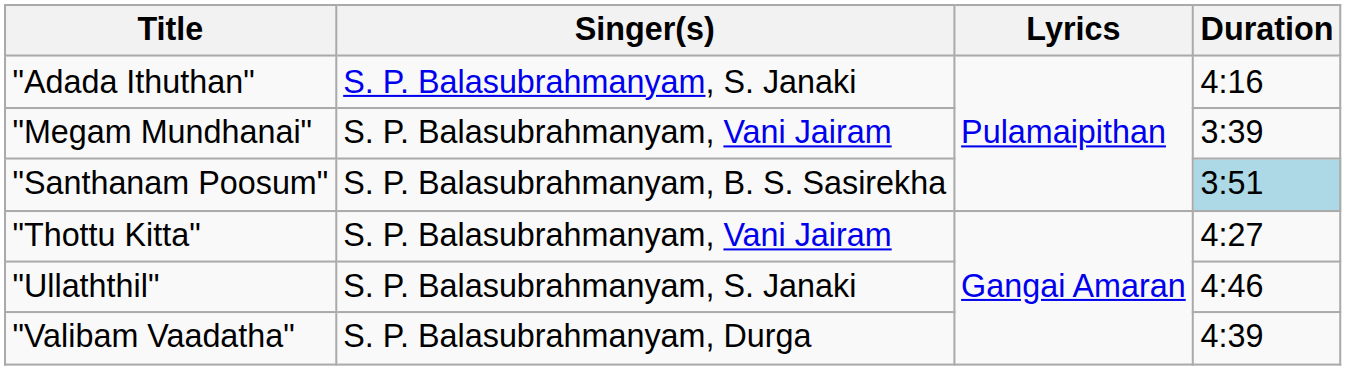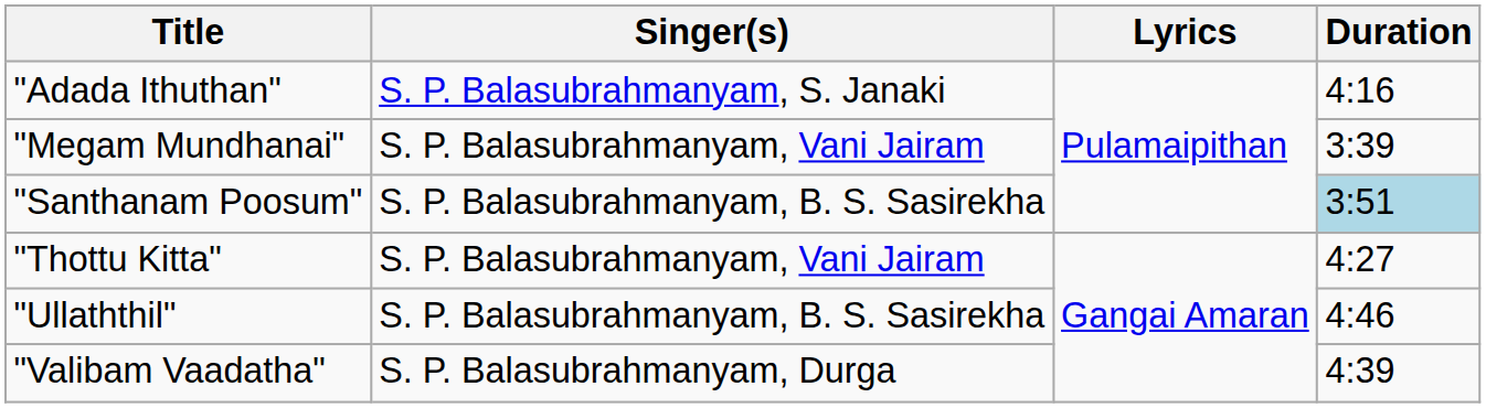"Ullaththil" | Singer(s): S. P. Balasubrahmanyam, S. Janaki -> S. P. Balasubrahmanyam, B. S. Sasirekha
